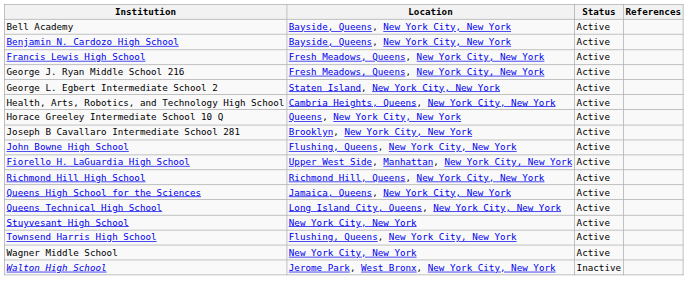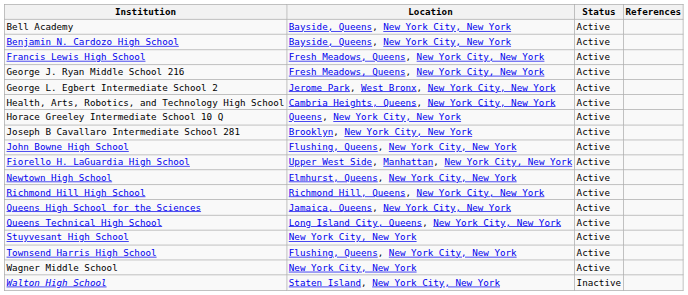George L. Egbert Intermediate School 2 | Location: Staten Island, New York City, New York -> Jerome Park, West Bronx, New York City, New York
+ row: Newtown High School | Elmhurst, Queens, New York City, New York | Active
Walton High School | Location: Jerome Park, West Bronx, New York City, New York -> Staten Island, New York City, New York
